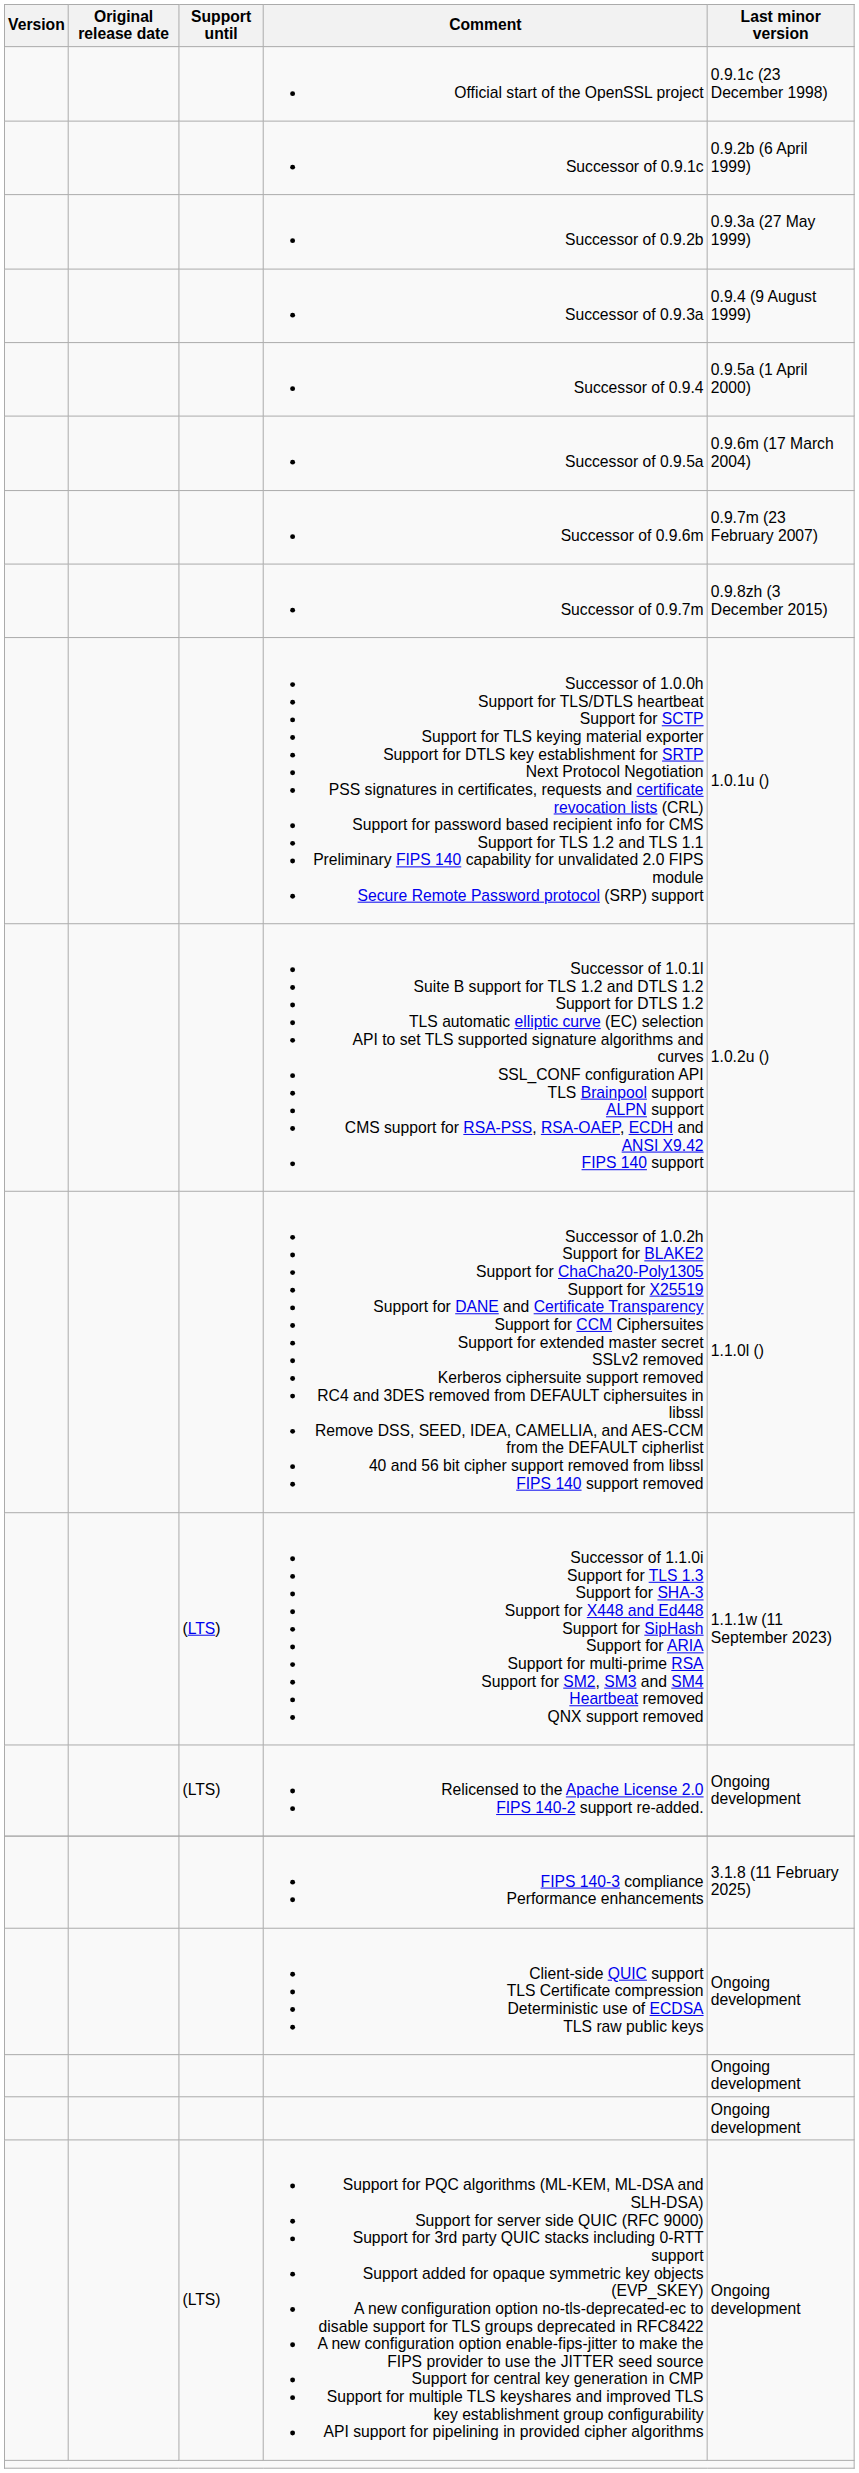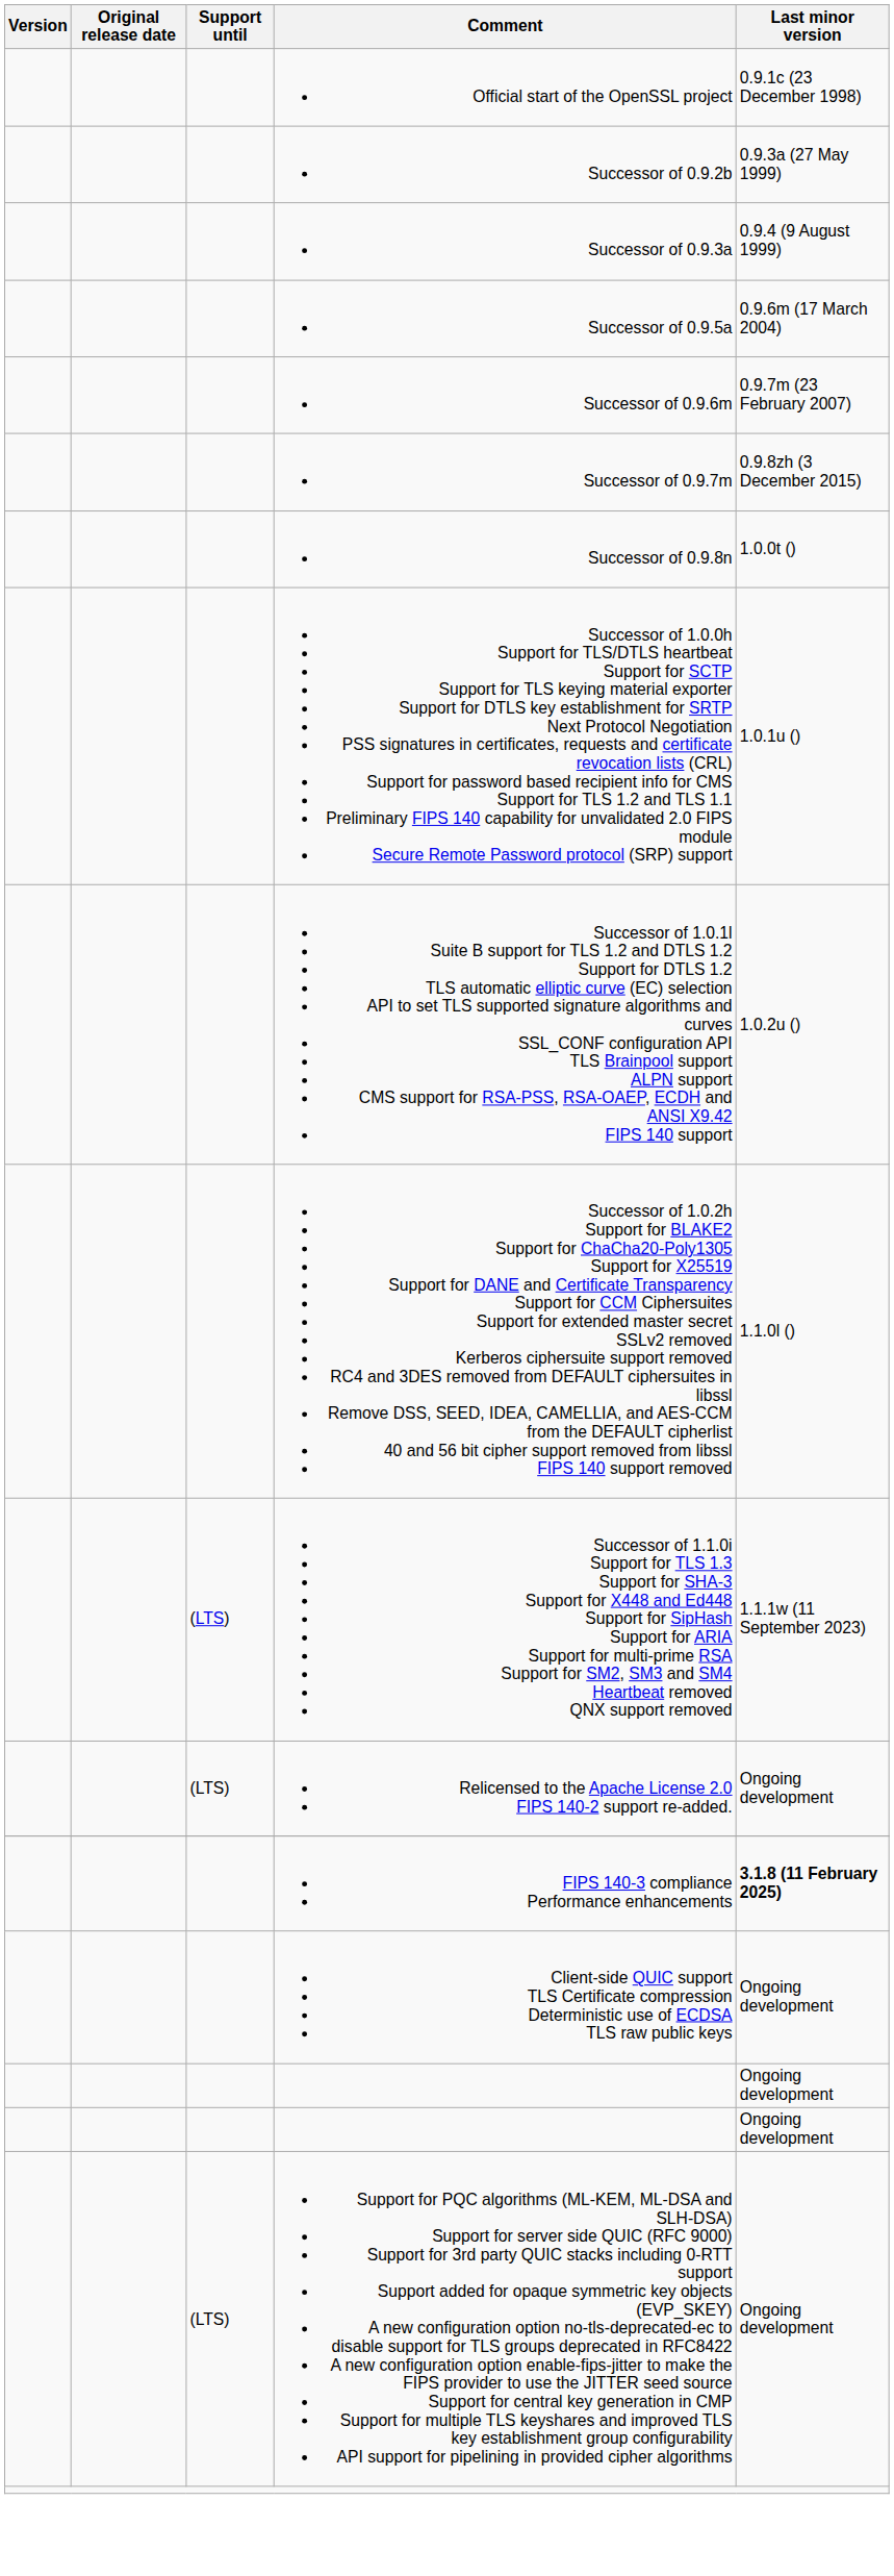- row: Successor of 0.9.1c | 0.9.2b (6 April 1999)
- row: Successor of 0.9.4 | 0.9.5a (1 April 2000)
+ row: Successor of 0.9.8n | 1.0.0t ()
FIPS 140-3 compliance Performance enhancements | Last minor version: normal -> bold
